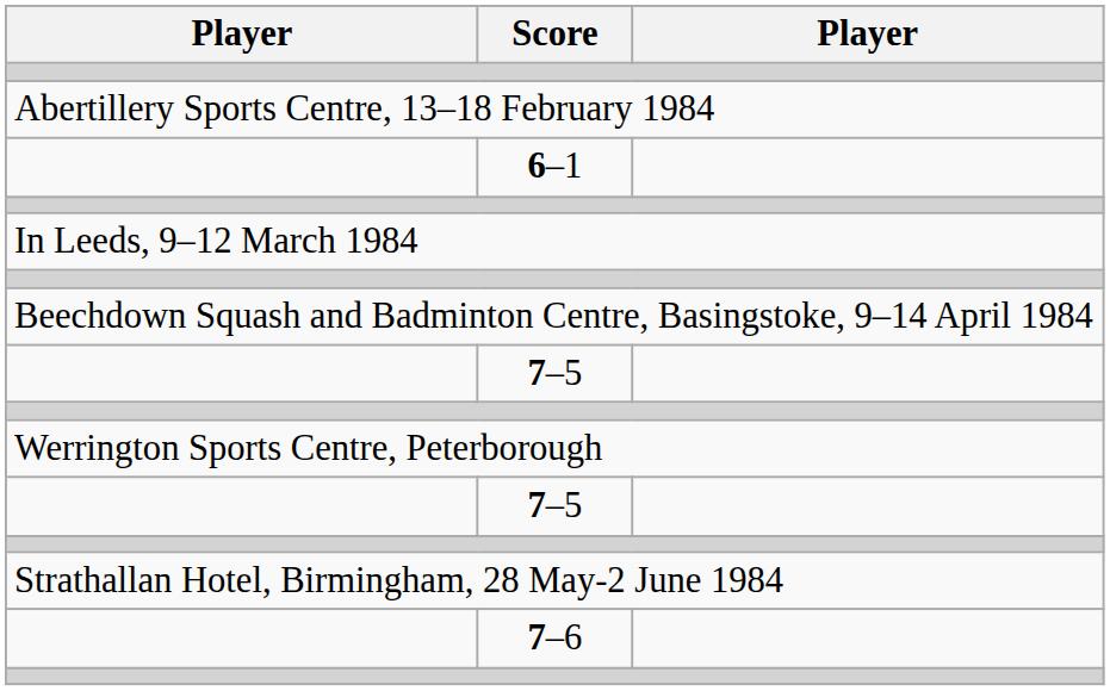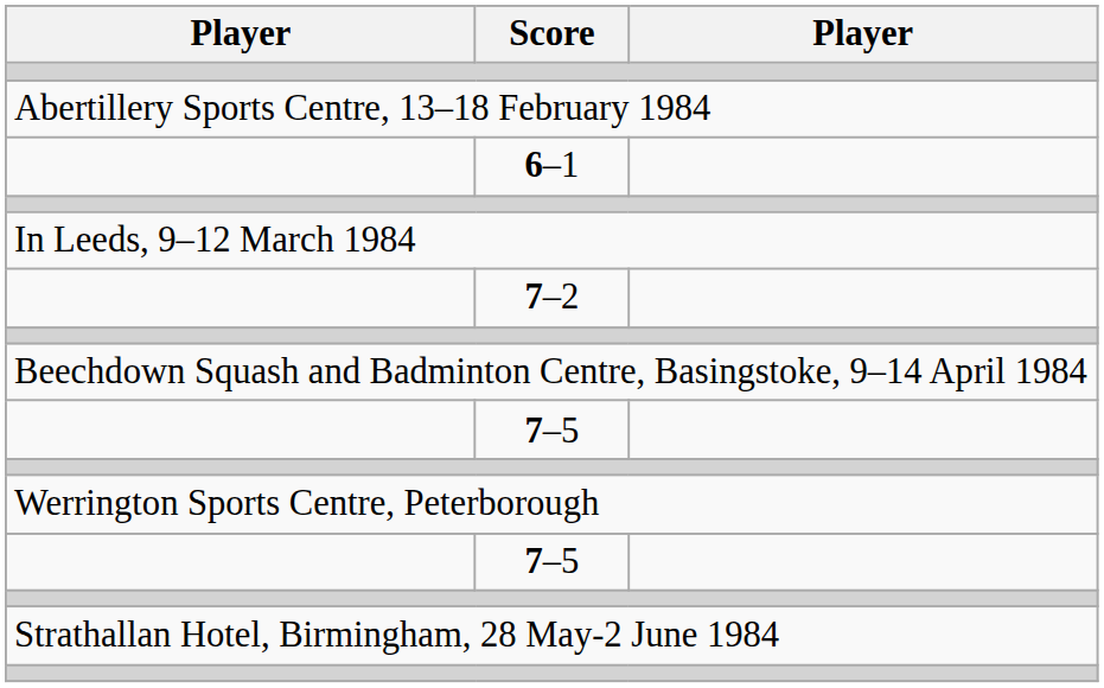+ row: 7–2
- row: 7–6
